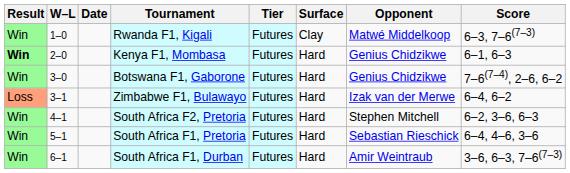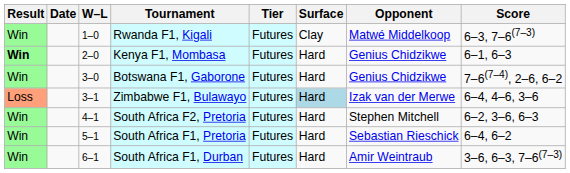columns swapped: W–L <-> Date
Zimbabwe F1, Bulawayo | Surface: no background -> lightblue background
Zimbabwe F1, Bulawayo | Score: 6–4, 6–2 -> 6–4, 4–6, 3–6
South Africa F1, Pretoria | Score: 6–4, 4–6, 3–6 -> 6–4, 6–2
